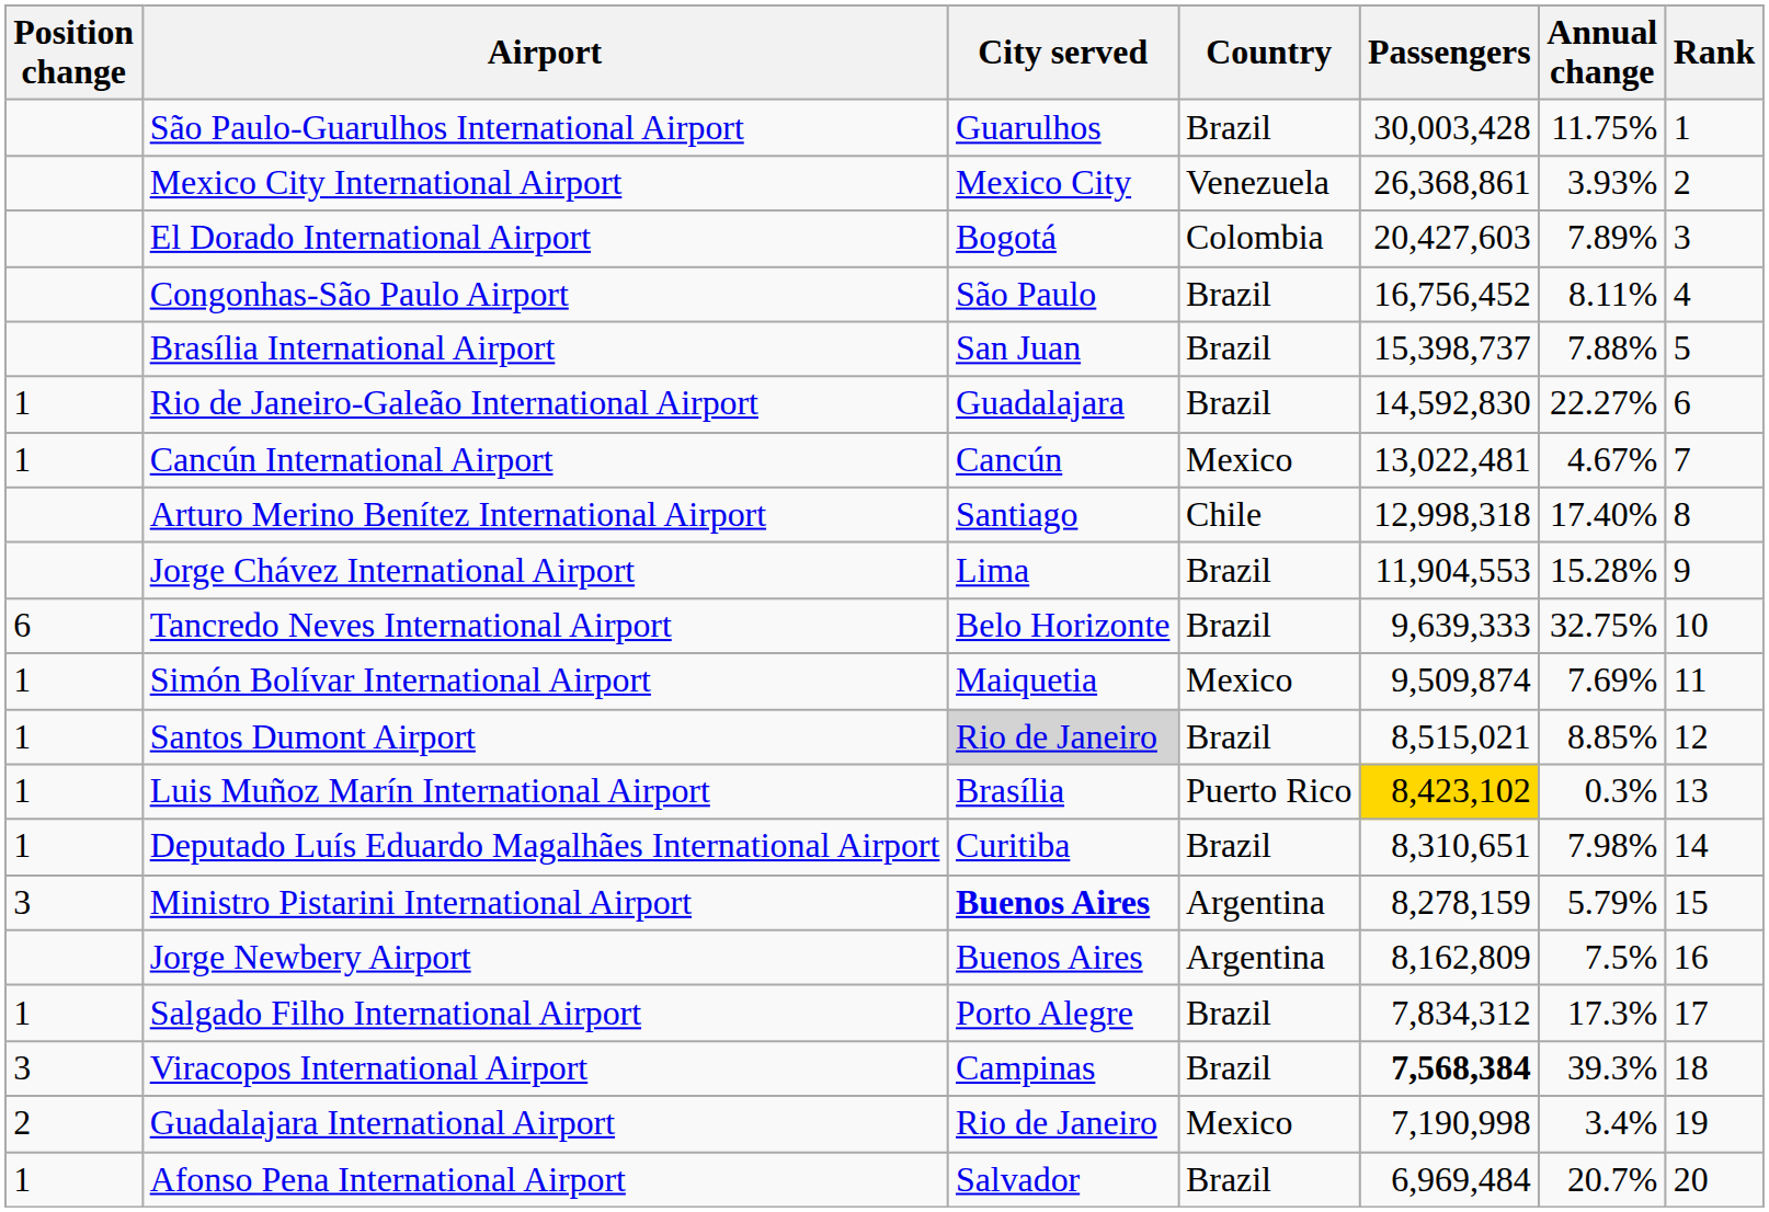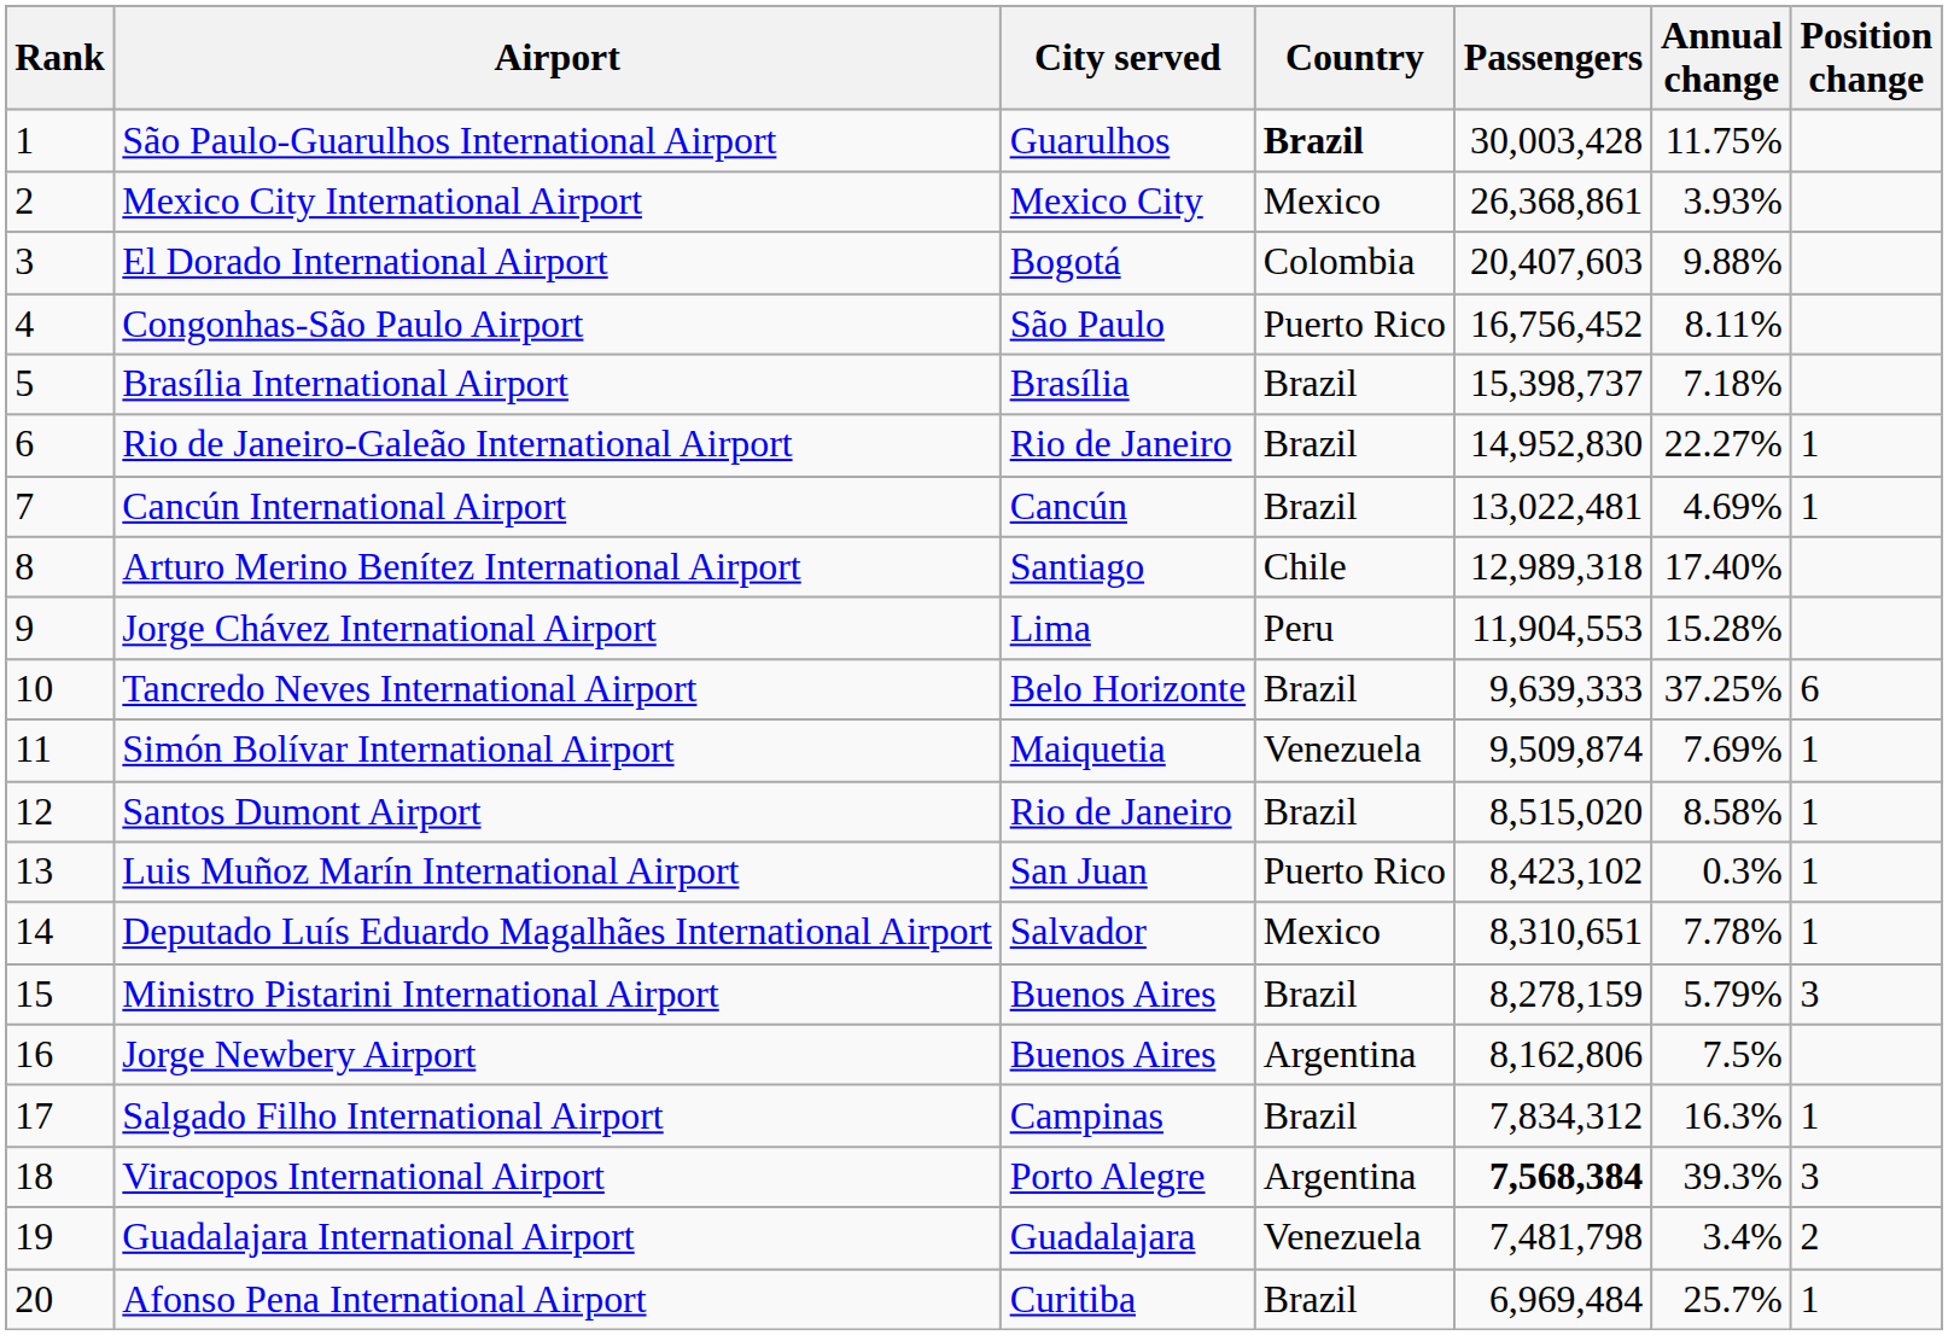columns swapped: Rank <-> Position change
São Paulo-Guarulhos International Airport | Country: normal -> bold
Mexico City International Airport | Country: Venezuela -> Mexico
El Dorado International Airport | Passengers: 20,427,603 -> 20,407,603
El Dorado International Airport | Annual change: 7.89% -> 9.88%
Congonhas-São Paulo Airport | Country: Brazil -> Puerto Rico
Brasília International Airport | City served: San Juan -> Brasília
Brasília International Airport | Annual change: 7.88% -> 7.18%
Rio de Janeiro-Galeão International Airport | City served: Guadalajara -> Rio de Janeiro
Rio de Janeiro-Galeão International Airport | Passengers: 14,592,830 -> 14,952,830
Cancún International Airport | Country: Mexico -> Brazil
Cancún International Airport | Annual change: 4.67% -> 4.69%
Arturo Merino Benítez International Airport | Passengers: 12,998,318 -> 12,989,318
Jorge Chávez International Airport | Country: Brazil -> Peru
Tancredo Neves International Airport | Annual change: 32.75% -> 37.25%
Simón Bolívar International Airport | Country: Mexico -> Venezuela
Santos Dumont Airport | City served: lightgrey background -> no background
Santos Dumont Airport | Passengers: 8,515,021 -> 8,515,020
Santos Dumont Airport | Annual change: 8.85% -> 8.58%
Luis Muñoz Marín International Airport | City served: Brasília -> San Juan
Luis Muñoz Marín International Airport | Passengers: gold background -> no background
Deputado Luís Eduardo Magalhães International Airport | City served: Curitiba -> Salvador
Deputado Luís Eduardo Magalhães International Airport | Country: Brazil -> Mexico
Deputado Luís Eduardo Magalhães International Airport | Annual change: 7.98% -> 7.78%
Ministro Pistarini International Airport | City served: bold -> normal
Ministro Pistarini International Airport | Country: Argentina -> Brazil
Jorge Newbery Airport | Passengers: 8,162,809 -> 8,162,806
Salgado Filho International Airport | City served: Porto Alegre -> Campinas
Salgado Filho International Airport | Annual change: 17.3% -> 16.3%
Viracopos International Airport | City served: Campinas -> Porto Alegre
Viracopos International Airport | Country: Brazil -> Argentina
Guadalajara International Airport | City served: Rio de Janeiro -> Guadalajara
Guadalajara International Airport | Country: Mexico -> Venezuela
Guadalajara International Airport | Passengers: 7,190,998 -> 7,481,798
Afonso Pena International Airport | City served: Salvador -> Curitiba
Afonso Pena International Airport | Annual change: 20.7% -> 25.7%
